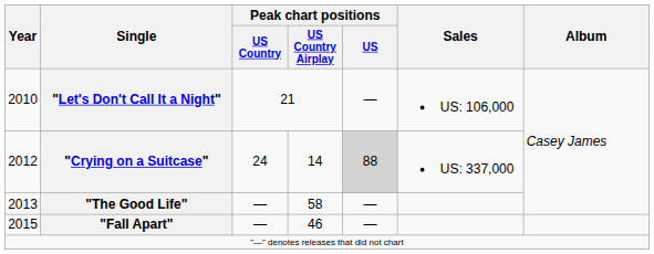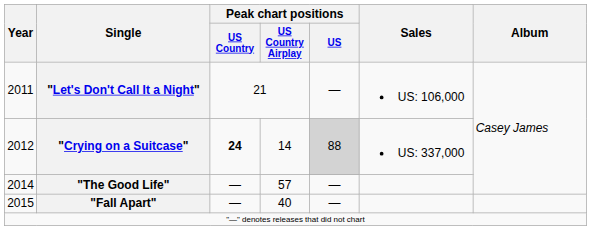"Let's Don't Call It a Night" | Year: 2010 -> 2011
"Crying on a Suitcase" | Peak chart positions / US Country: normal -> bold
"The Good Life" | Year: 2013 -> 2014
"The Good Life" | Peak chart positions / US Country Airplay: 58 -> 57
"Fall Apart" | Peak chart positions / US Country Airplay: 46 -> 40
